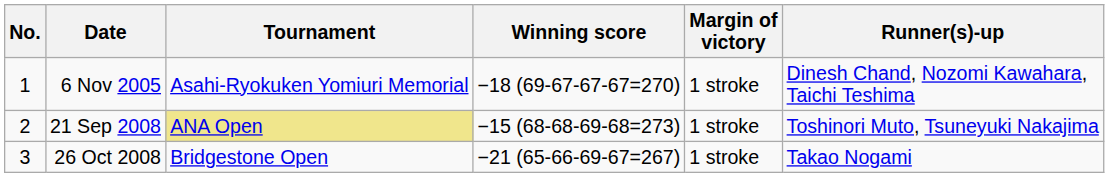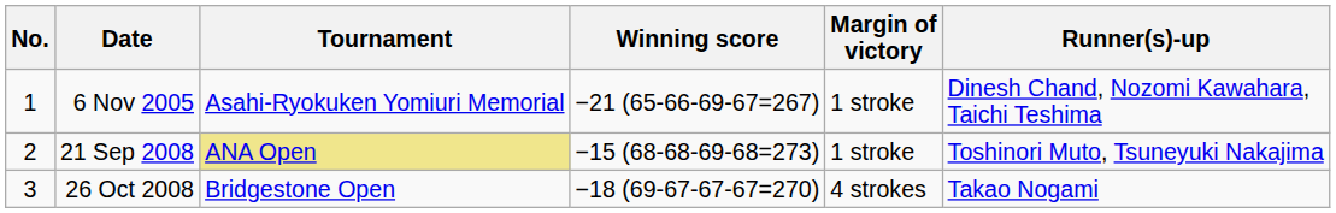6 Nov 2005 | Winning score: −18 (69-67-67-67=270) -> −21 (65-66-69-67=267)
26 Oct 2008 | Winning score: −21 (65-66-69-67=267) -> −18 (69-67-67-67=270)
26 Oct 2008 | Margin of victory: 1 stroke -> 4 strokes
